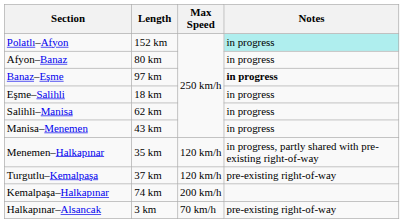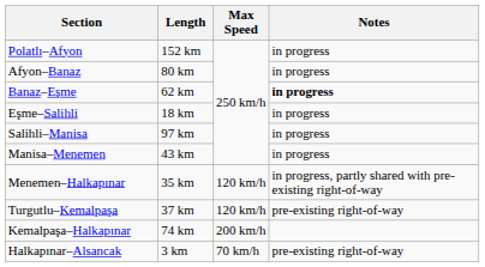Polatlı–Afyon | Notes: paleturquoise background -> no background
Banaz–Eşme | Length: 97 km -> 62 km
Salihli–Manisa | Length: 62 km -> 97 km
